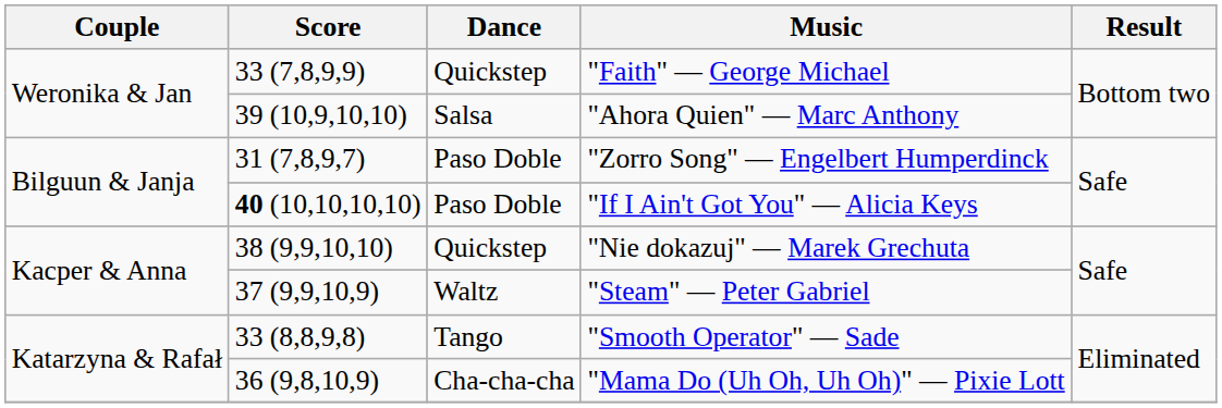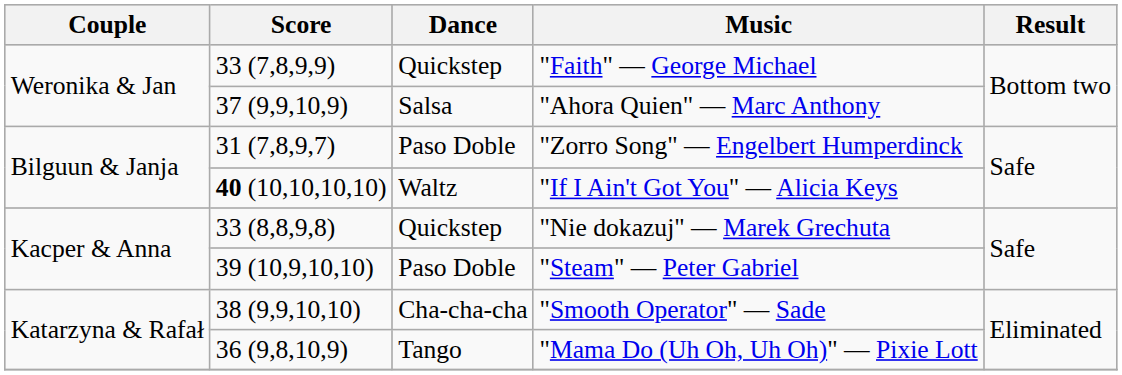"Ahora Quien" — Marc Anthony | Score: 39 (10,9,10,10) -> 37 (9,9,10,9)
"If I Ain't Got You" — Alicia Keys | Dance: Paso Doble -> Waltz
"Nie dokazuj" — Marek Grechuta | Score: 38 (9,9,10,10) -> 33 (8,8,9,8)
"Steam" — Peter Gabriel | Score: 37 (9,9,10,9) -> 39 (10,9,10,10)
"Steam" — Peter Gabriel | Dance: Waltz -> Paso Doble
"Smooth Operator" — Sade | Score: 33 (8,8,9,8) -> 38 (9,9,10,10)
"Smooth Operator" — Sade | Dance: Tango -> Cha-cha-cha
"Mama Do (Uh Oh, Uh Oh)" — Pixie Lott | Dance: Cha-cha-cha -> Tango
